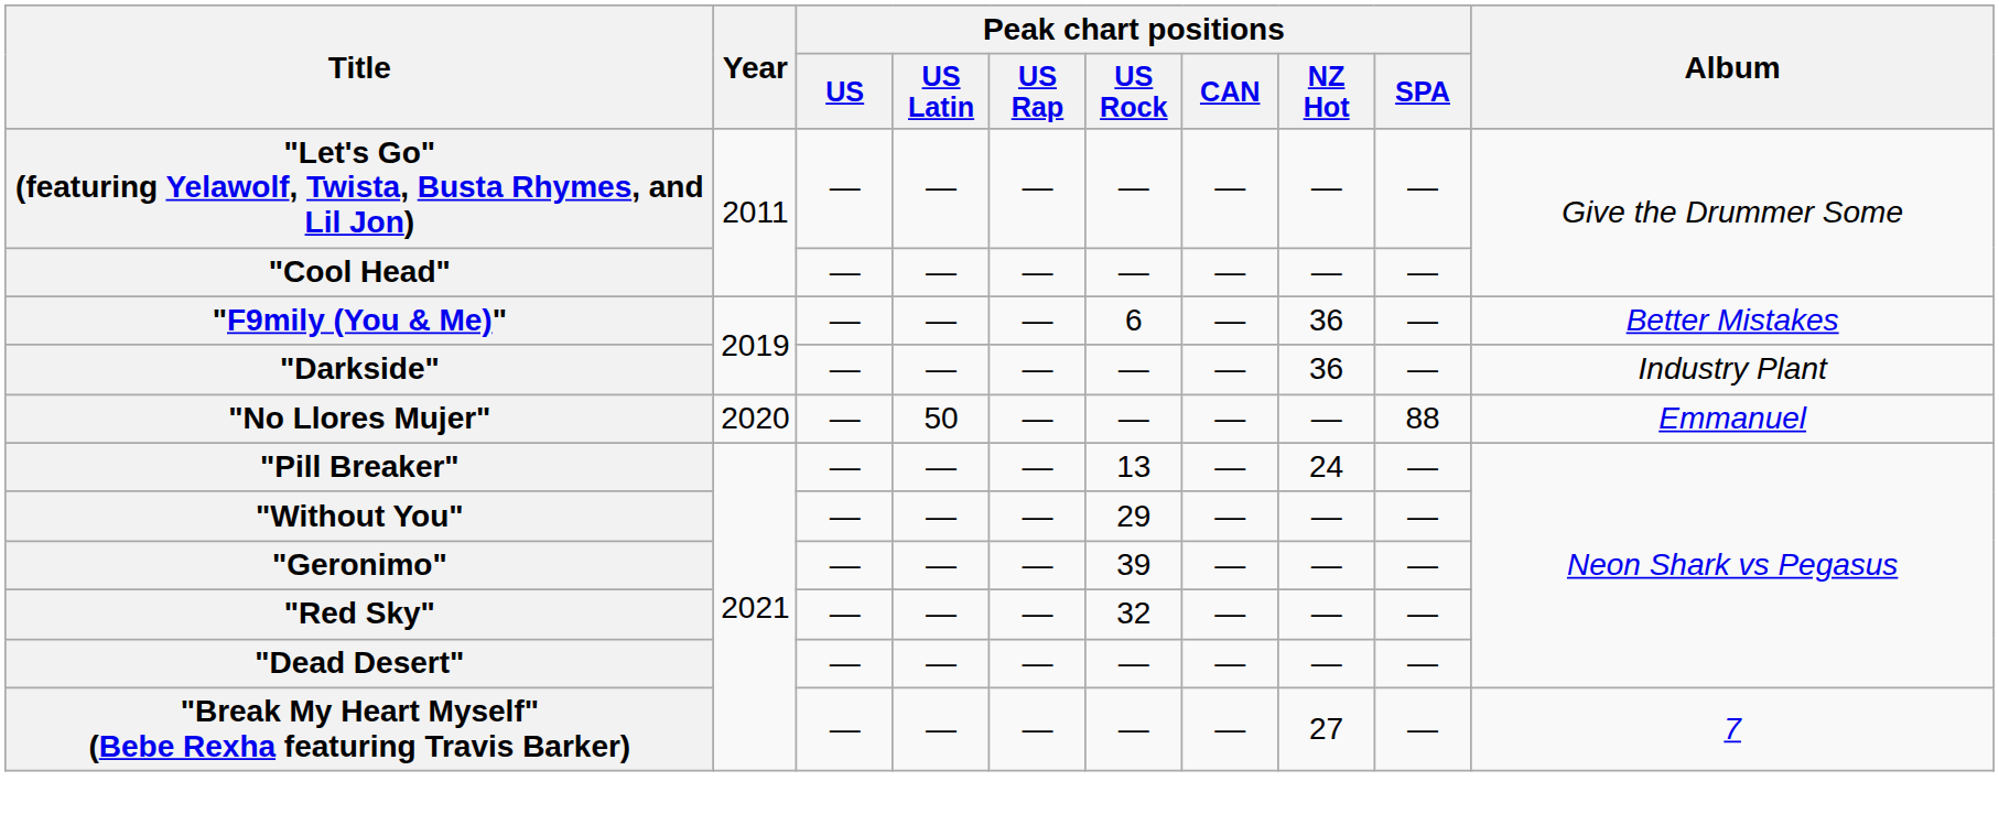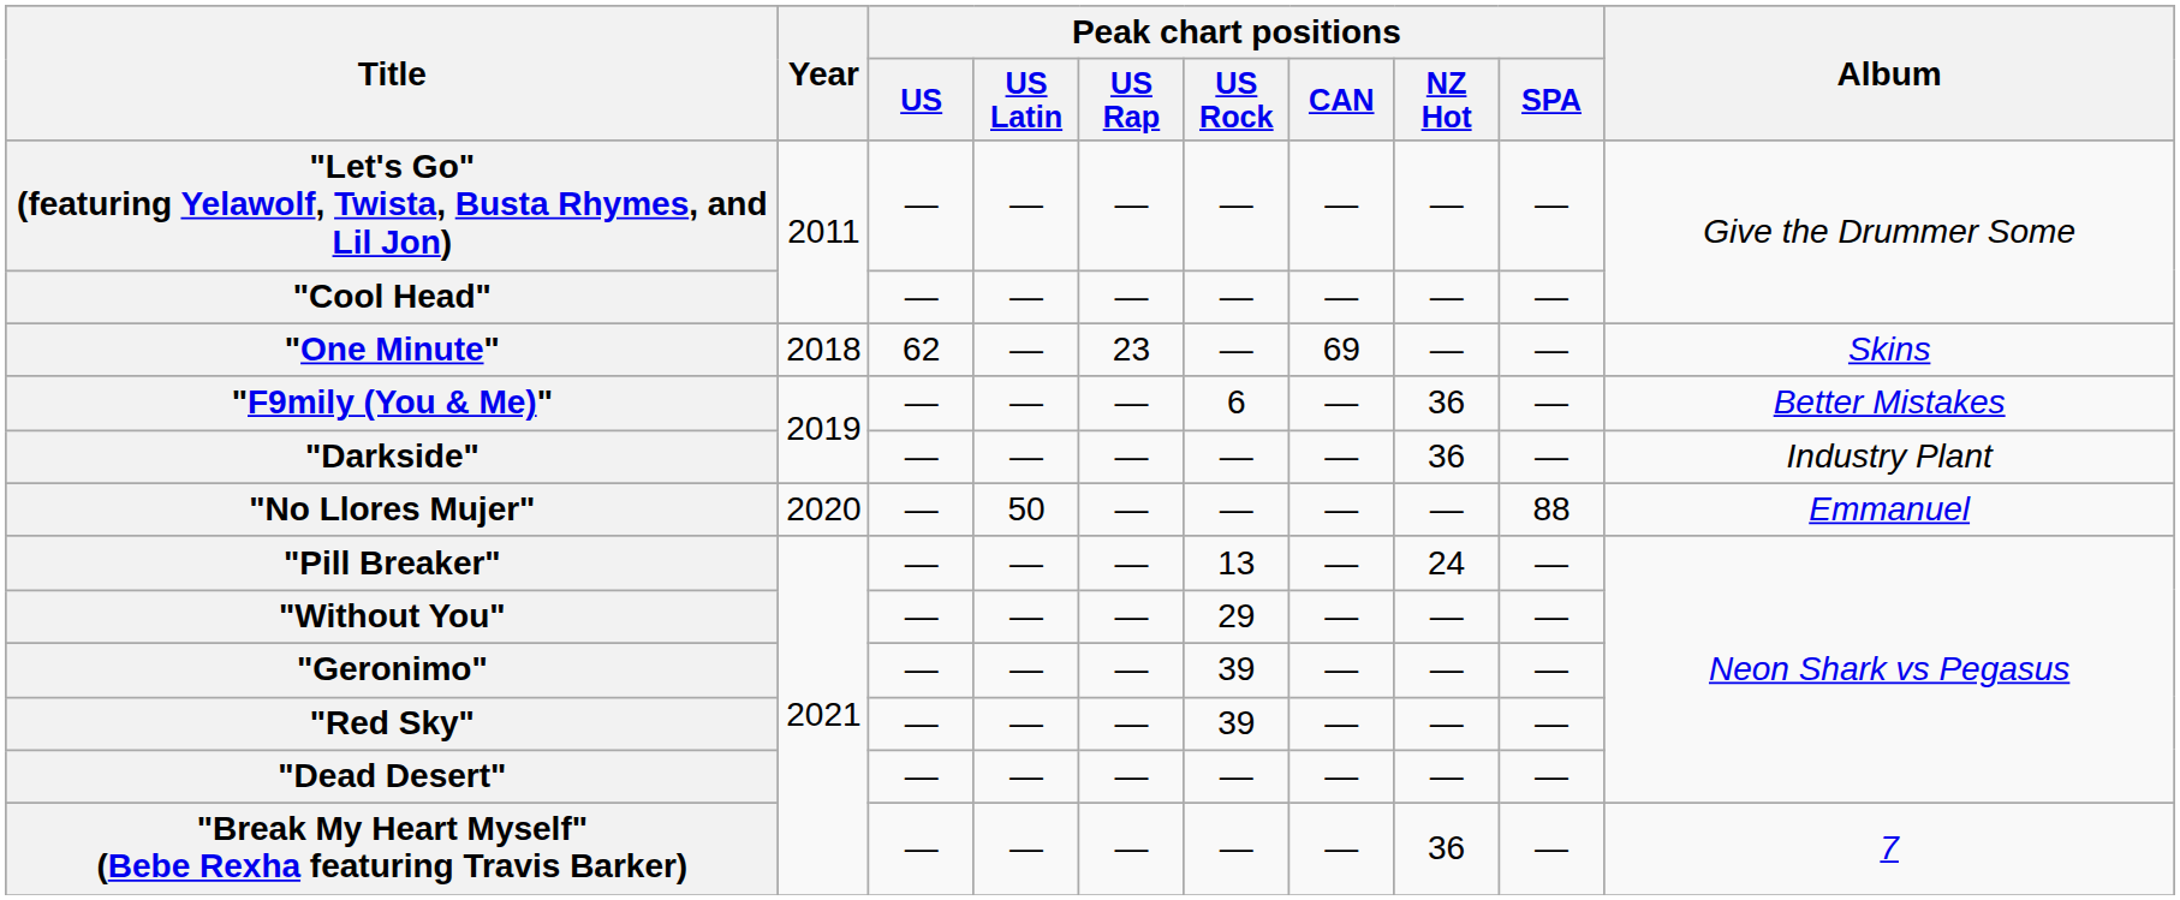+ row: "One Minute" | 2018 | 62 | — | 23 | — | 69 | — | — | Skins
"Red Sky" | Peak chart positions / US Rock: 32 -> 39
"Break My Heart Myself" (Bebe Rexha featuring Travis Barker) | Peak chart positions / NZ Hot: 27 -> 36
